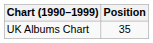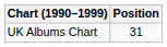UK Albums Chart | Position: 35 -> 31
